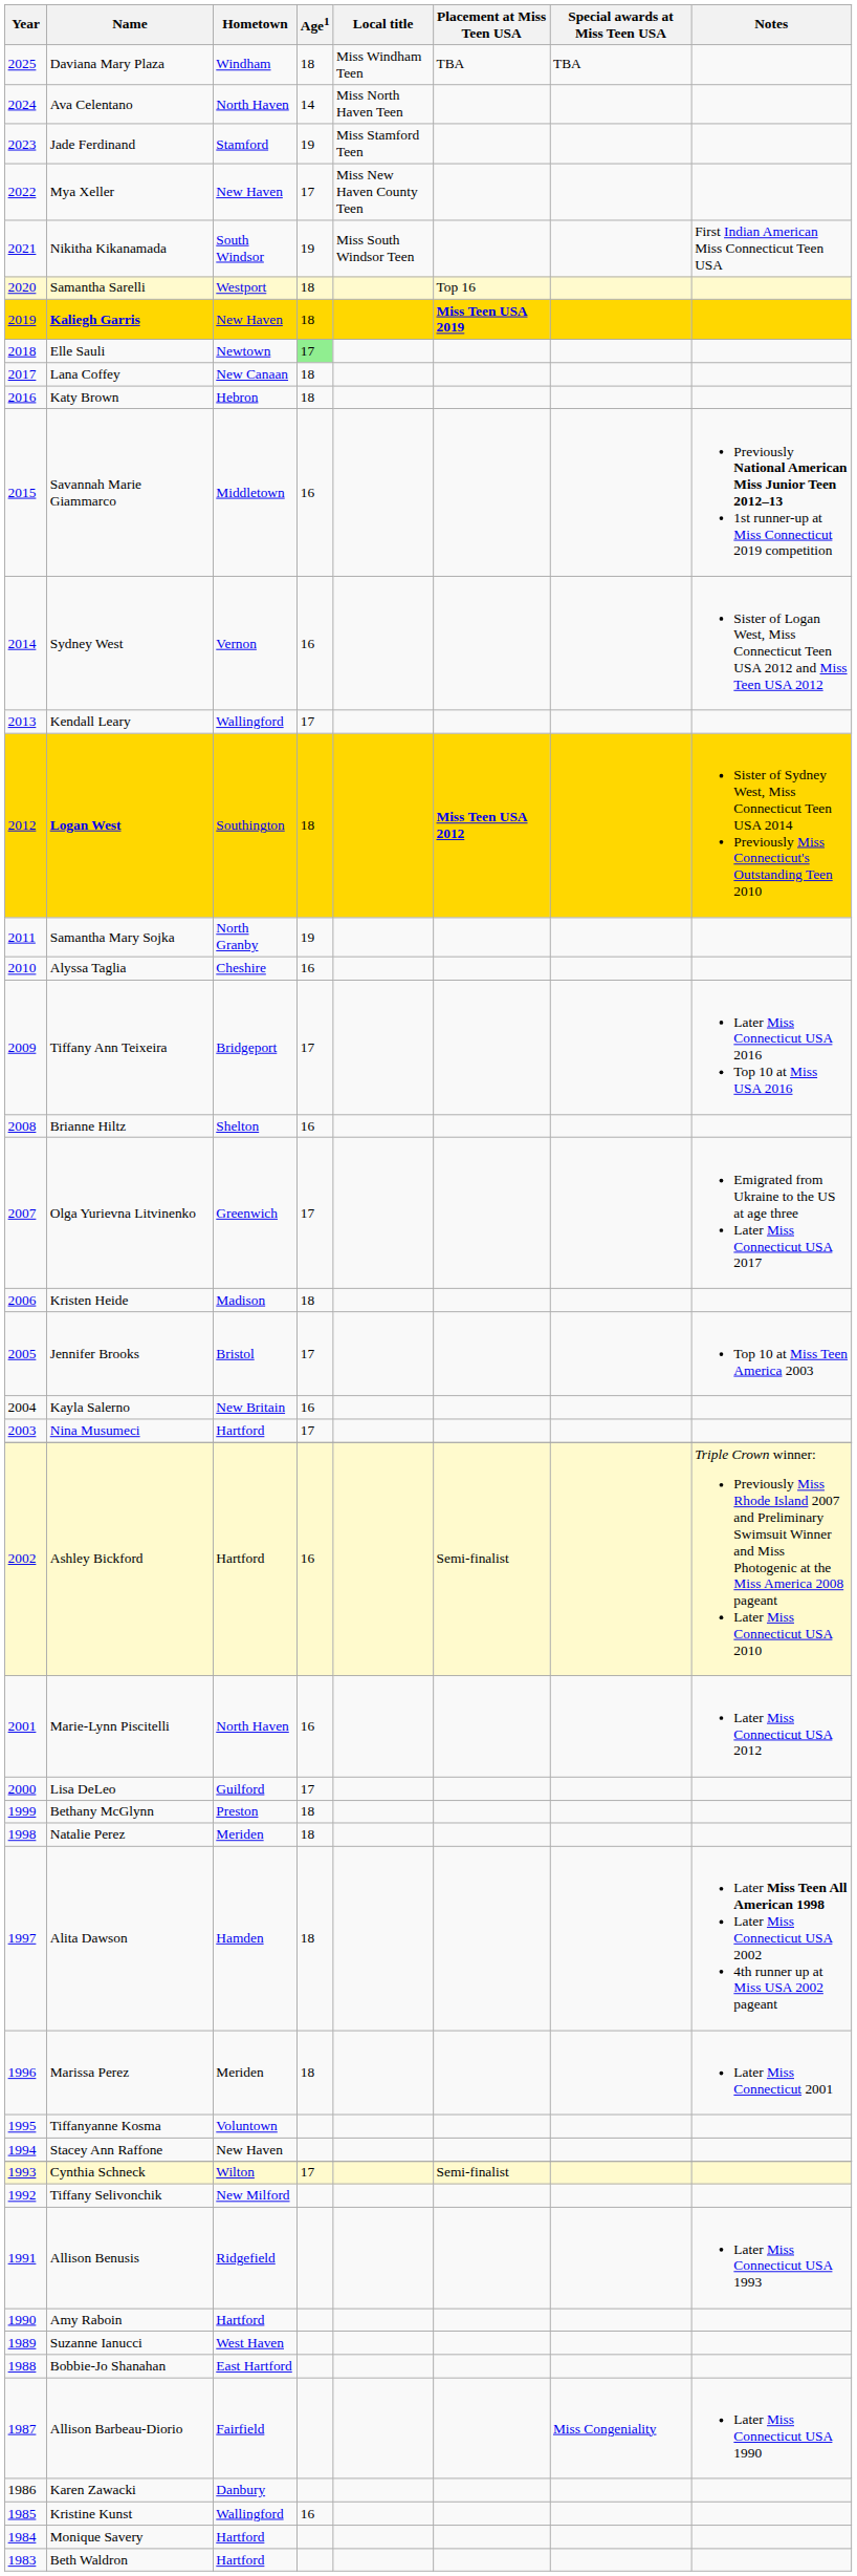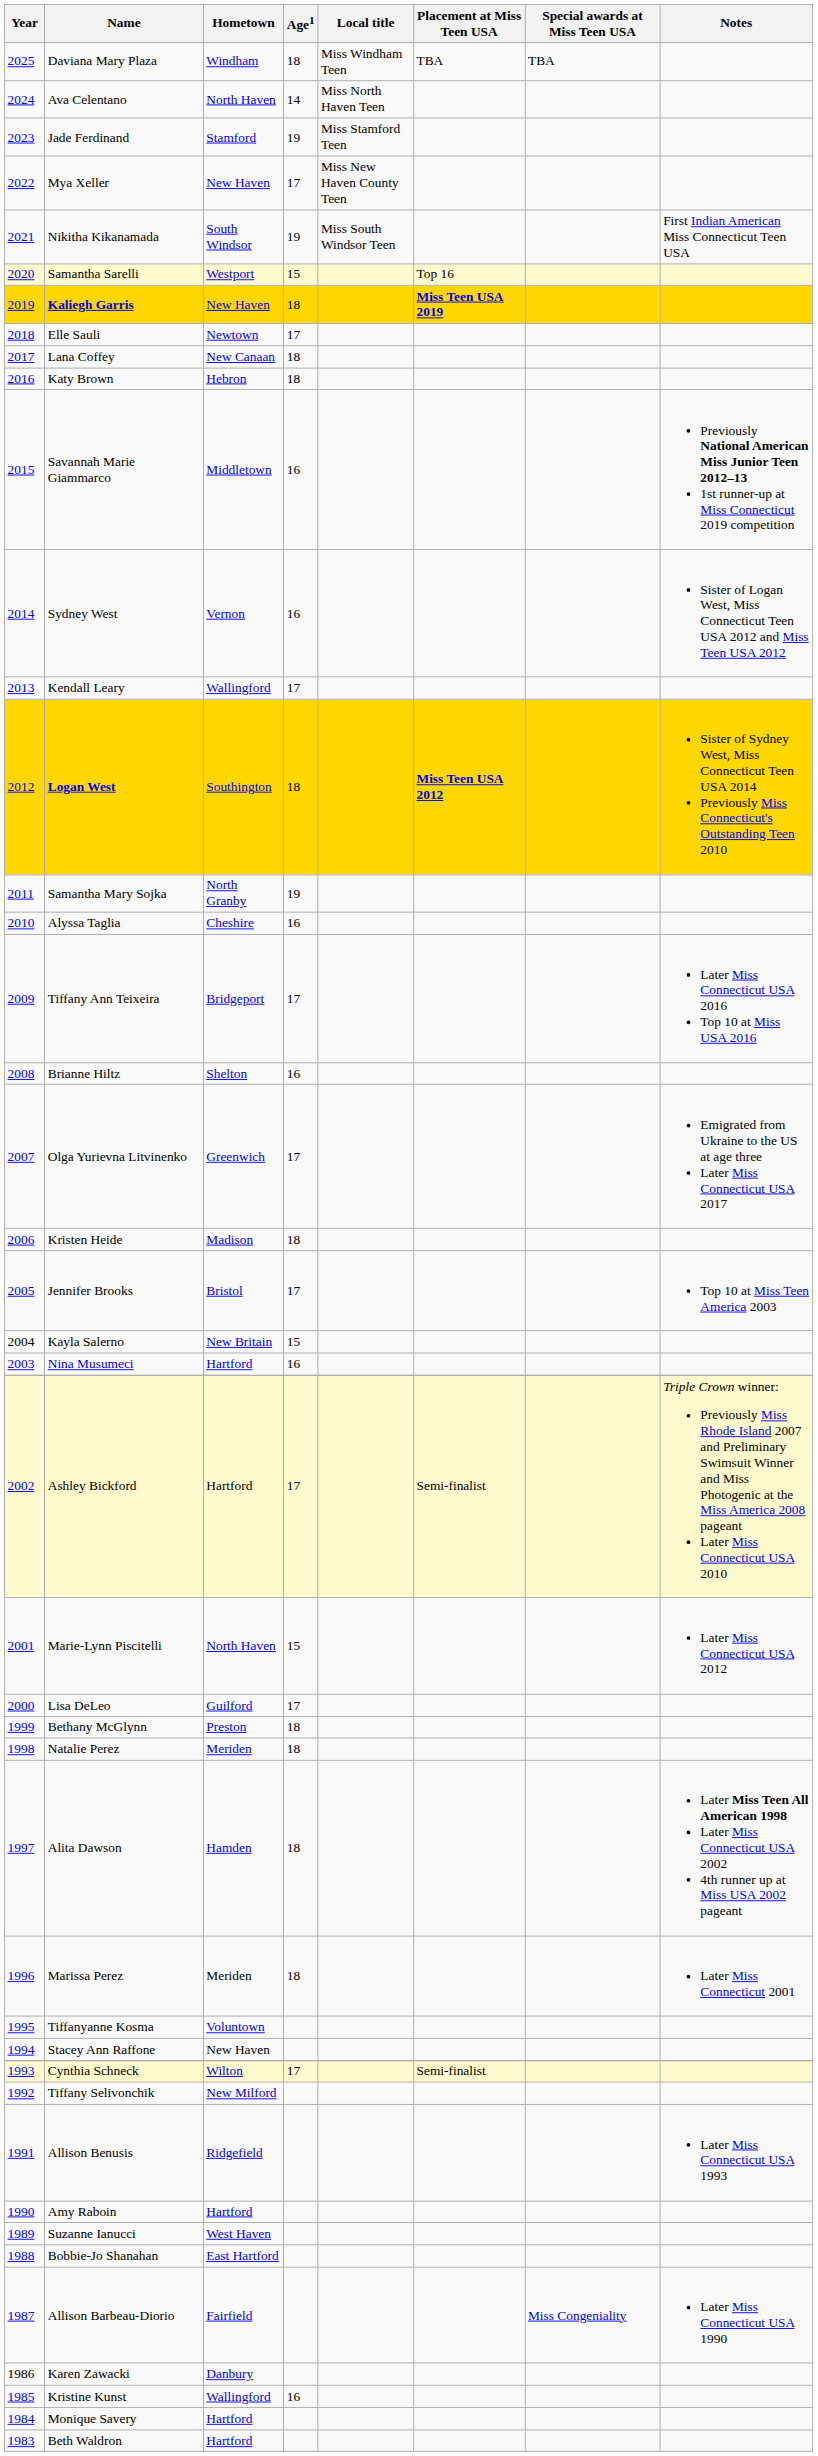Samantha Sarelli | Age1: 18 -> 15
Elle Sauli | Age1: lightgreen background -> no background
Kayla Salerno | Age1: 16 -> 15
Nina Musumeci | Age1: 17 -> 16
Ashley Bickford | Age1: 16 -> 17
Marie-Lynn Piscitelli | Age1: 16 -> 15
